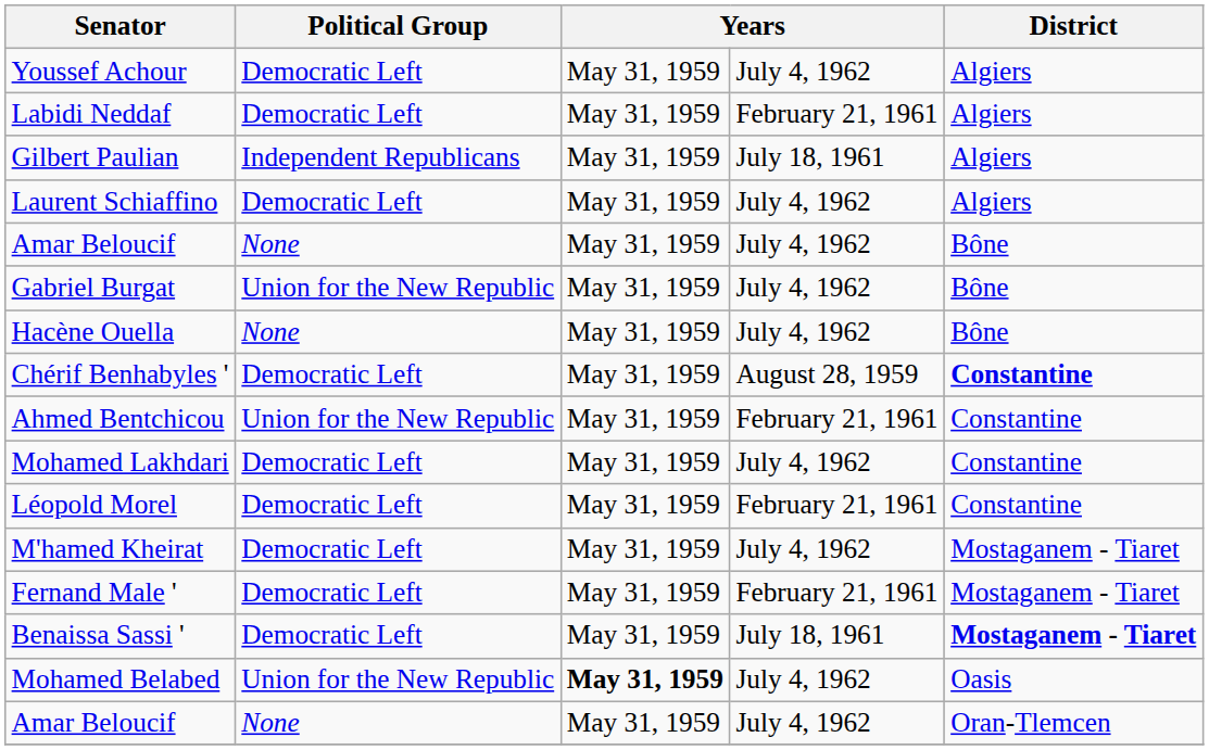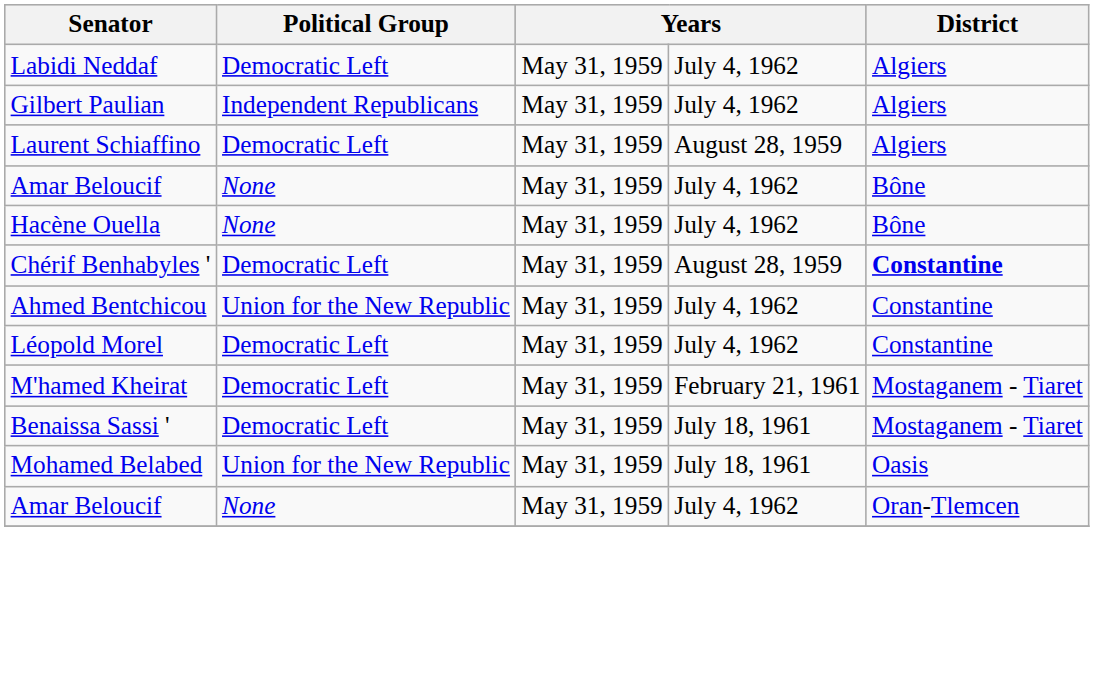- row: Youssef Achour | Democratic Left | May 31, 1959 | July 4, 1962 | Algiers
Labidi Neddaf | column 4: February 21, 1961 -> July 4, 1962
Gilbert Paulian | column 4: July 18, 1961 -> July 4, 1962
Laurent Schiaffino | column 4: July 4, 1962 -> August 28, 1959
- row: Gabriel Burgat | Union for the New Republic | May 31, 1959 | July 4, 1962 | Bône
Ahmed Bentchicou | column 4: February 21, 1961 -> July 4, 1962
- row: Mohamed Lakhdari | Democratic Left | May 31, 1959 | July 4, 1962 | Constantine
Léopold Morel | column 4: February 21, 1961 -> July 4, 1962
M'hamed Kheirat | column 4: July 4, 1962 -> February 21, 1961
- row: Fernand Male ' | Democratic Left | May 31, 1959 | February 21, 1961 | Mostaganem - Tiaret
Benaissa Sassi ' | District: bold -> normal
Mohamed Belabed | column 3: bold -> normal
Mohamed Belabed | column 4: July 4, 1962 -> July 18, 1961
